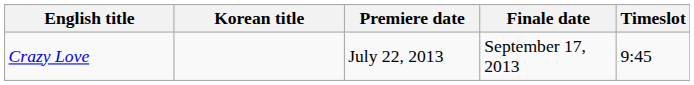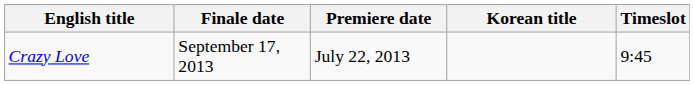columns swapped: Korean title <-> Finale date
